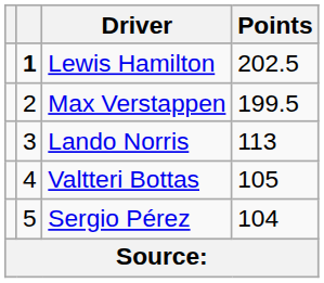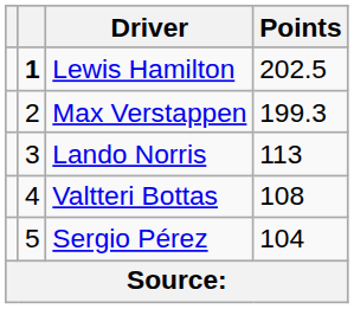Max Verstappen | Points: 199.5 -> 199.3
Valtteri Bottas | Points: 105 -> 108
